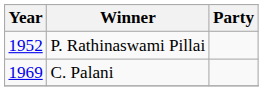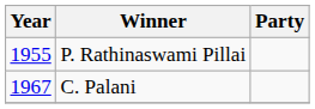P. Rathinaswami Pillai | Year: 1952 -> 1955
C. Palani | Year: 1969 -> 1967
